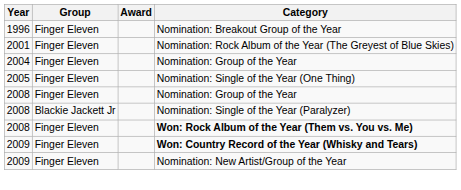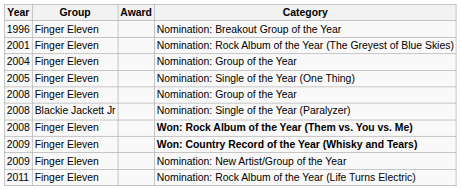+ row: 2011 | Finger Eleven | Nomination: Rock Album of the Year (Life Turns Electric)
